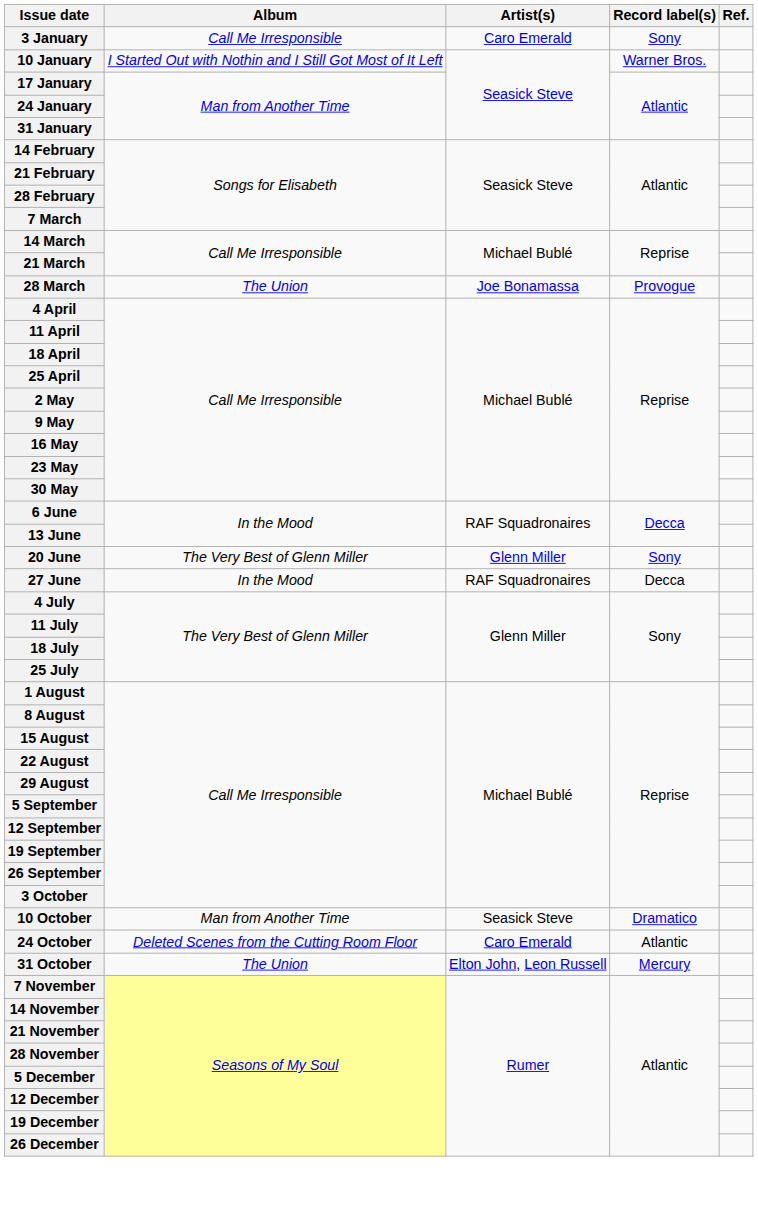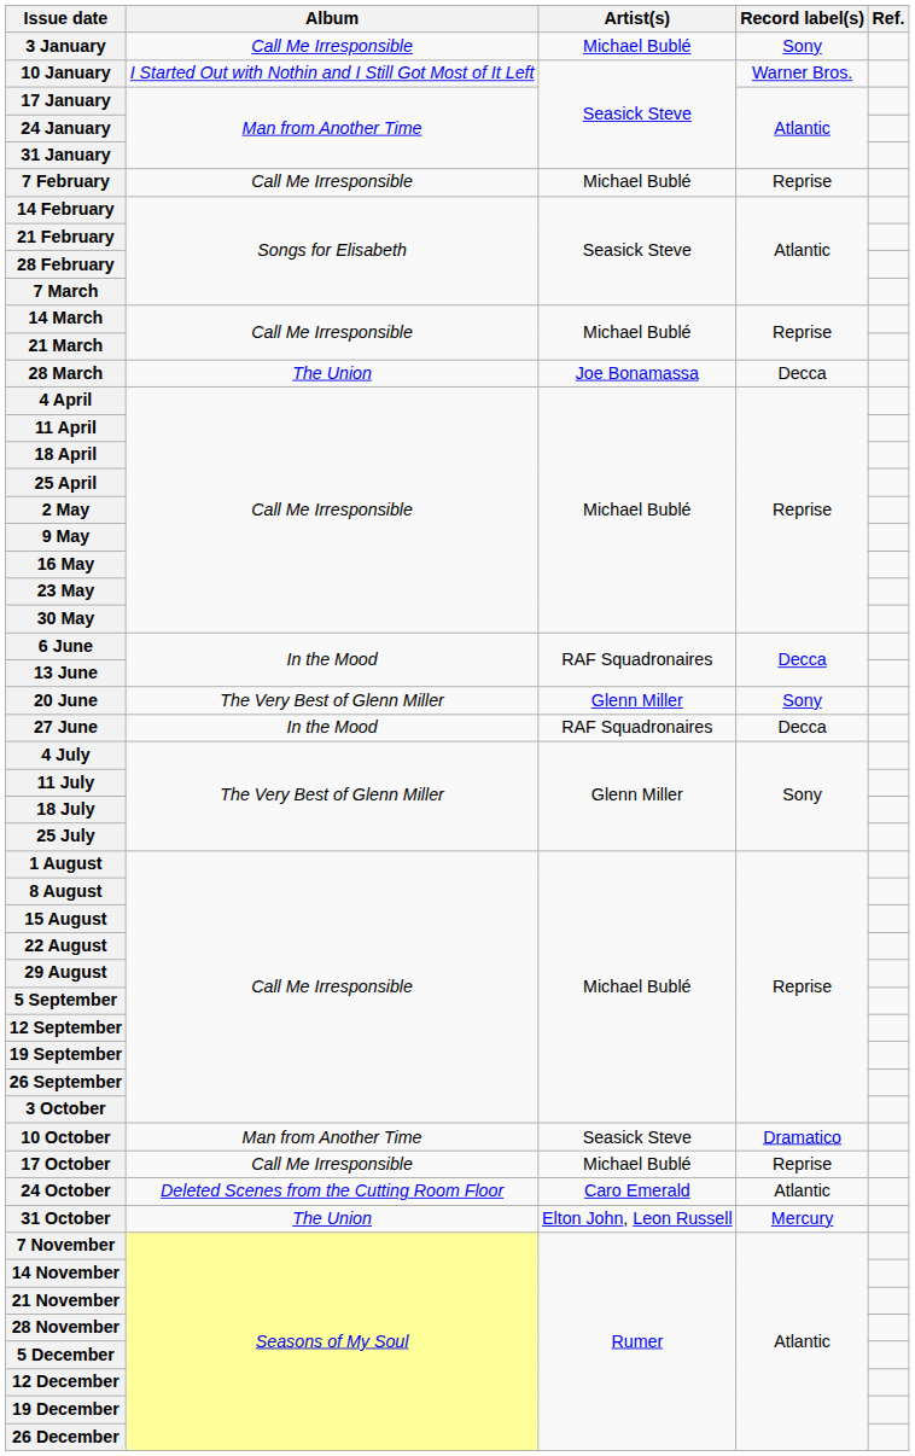3 January | Artist(s): Caro Emerald -> Michael Bublé
+ row: 7 February | Call Me Irresponsible | Michael Bublé | Reprise
28 March | Record label(s): Provogue -> Decca
+ row: 17 October | Call Me Irresponsible | Michael Bublé | Reprise
